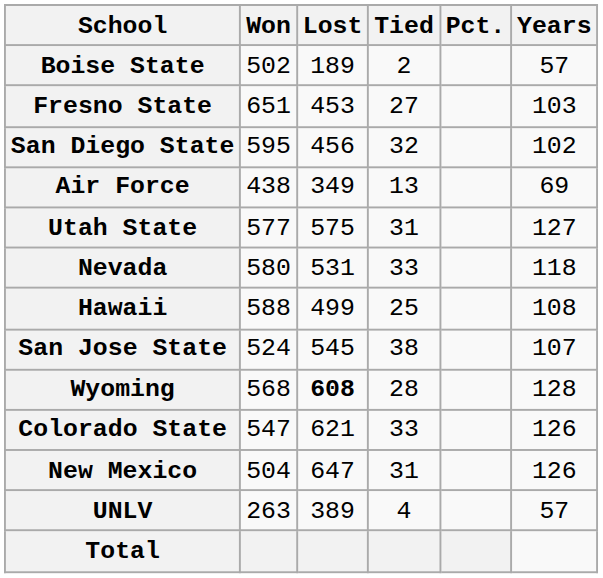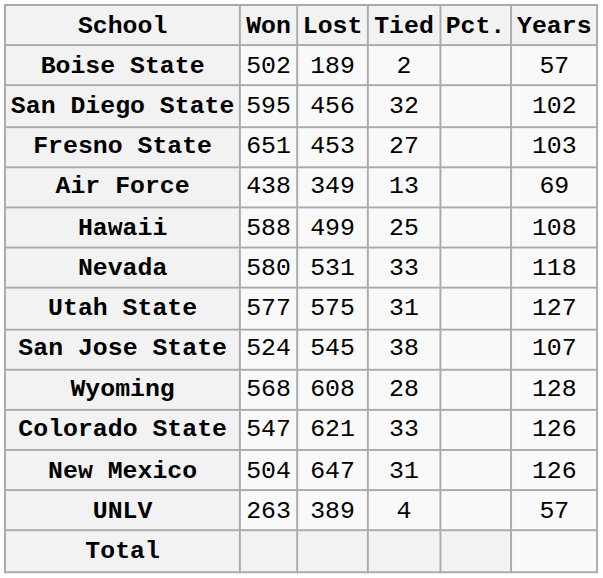rows swapped: Fresno State <-> San Diego State
rows swapped: Hawaii <-> Utah State
Wyoming | Lost: bold -> normal
